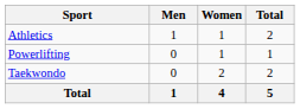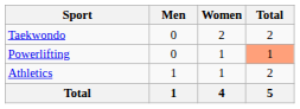rows swapped: Athletics <-> Taekwondo
Powerlifting | Total: no background -> lightsalmon background
